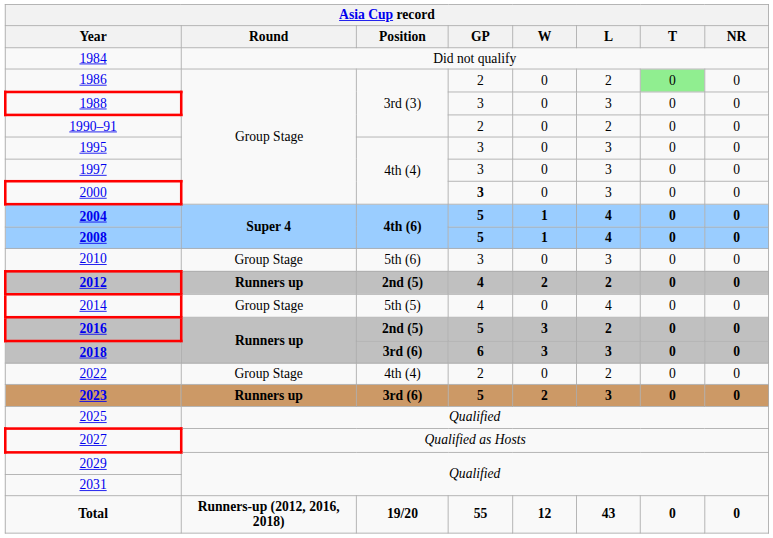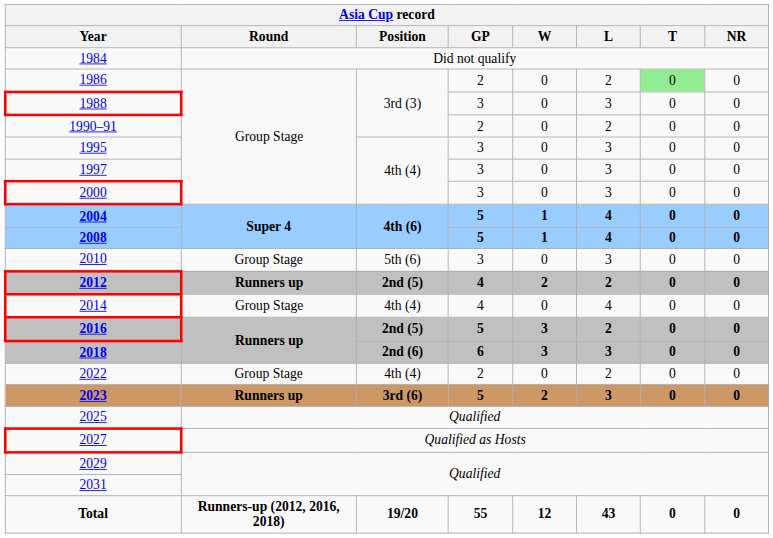2000 | GP: bold -> normal
2014 | Position: 5th (5) -> 4th (4)
2018 | Position: 3rd (6) -> 2nd (6)
